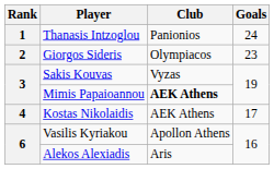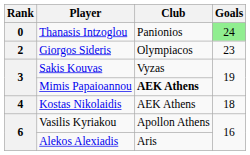Thanasis Intzoglou | Rank: 1 -> 0
Thanasis Intzoglou | Goals: no background -> lightgreen background
Kostas Nikolaidis | Goals: 17 -> 18
